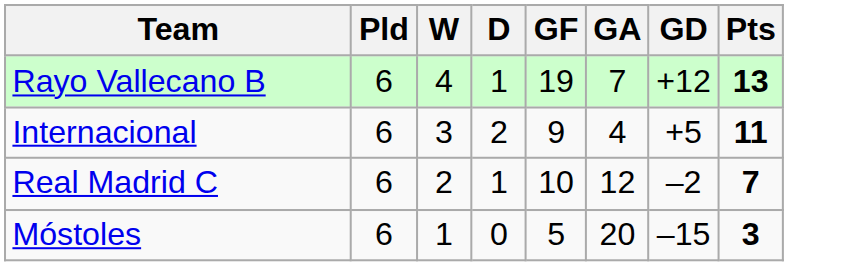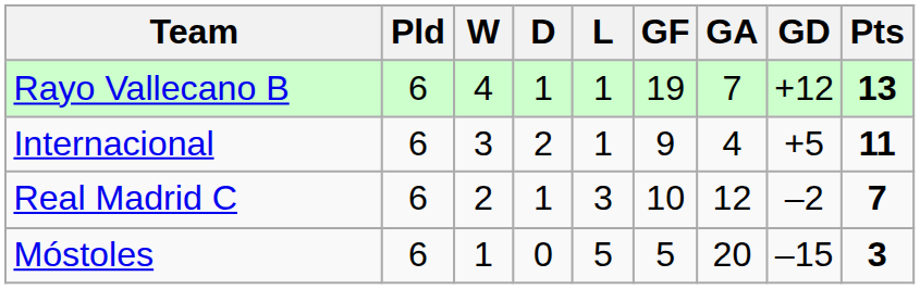+ column: L | 1 | 1 | 3 | 5
